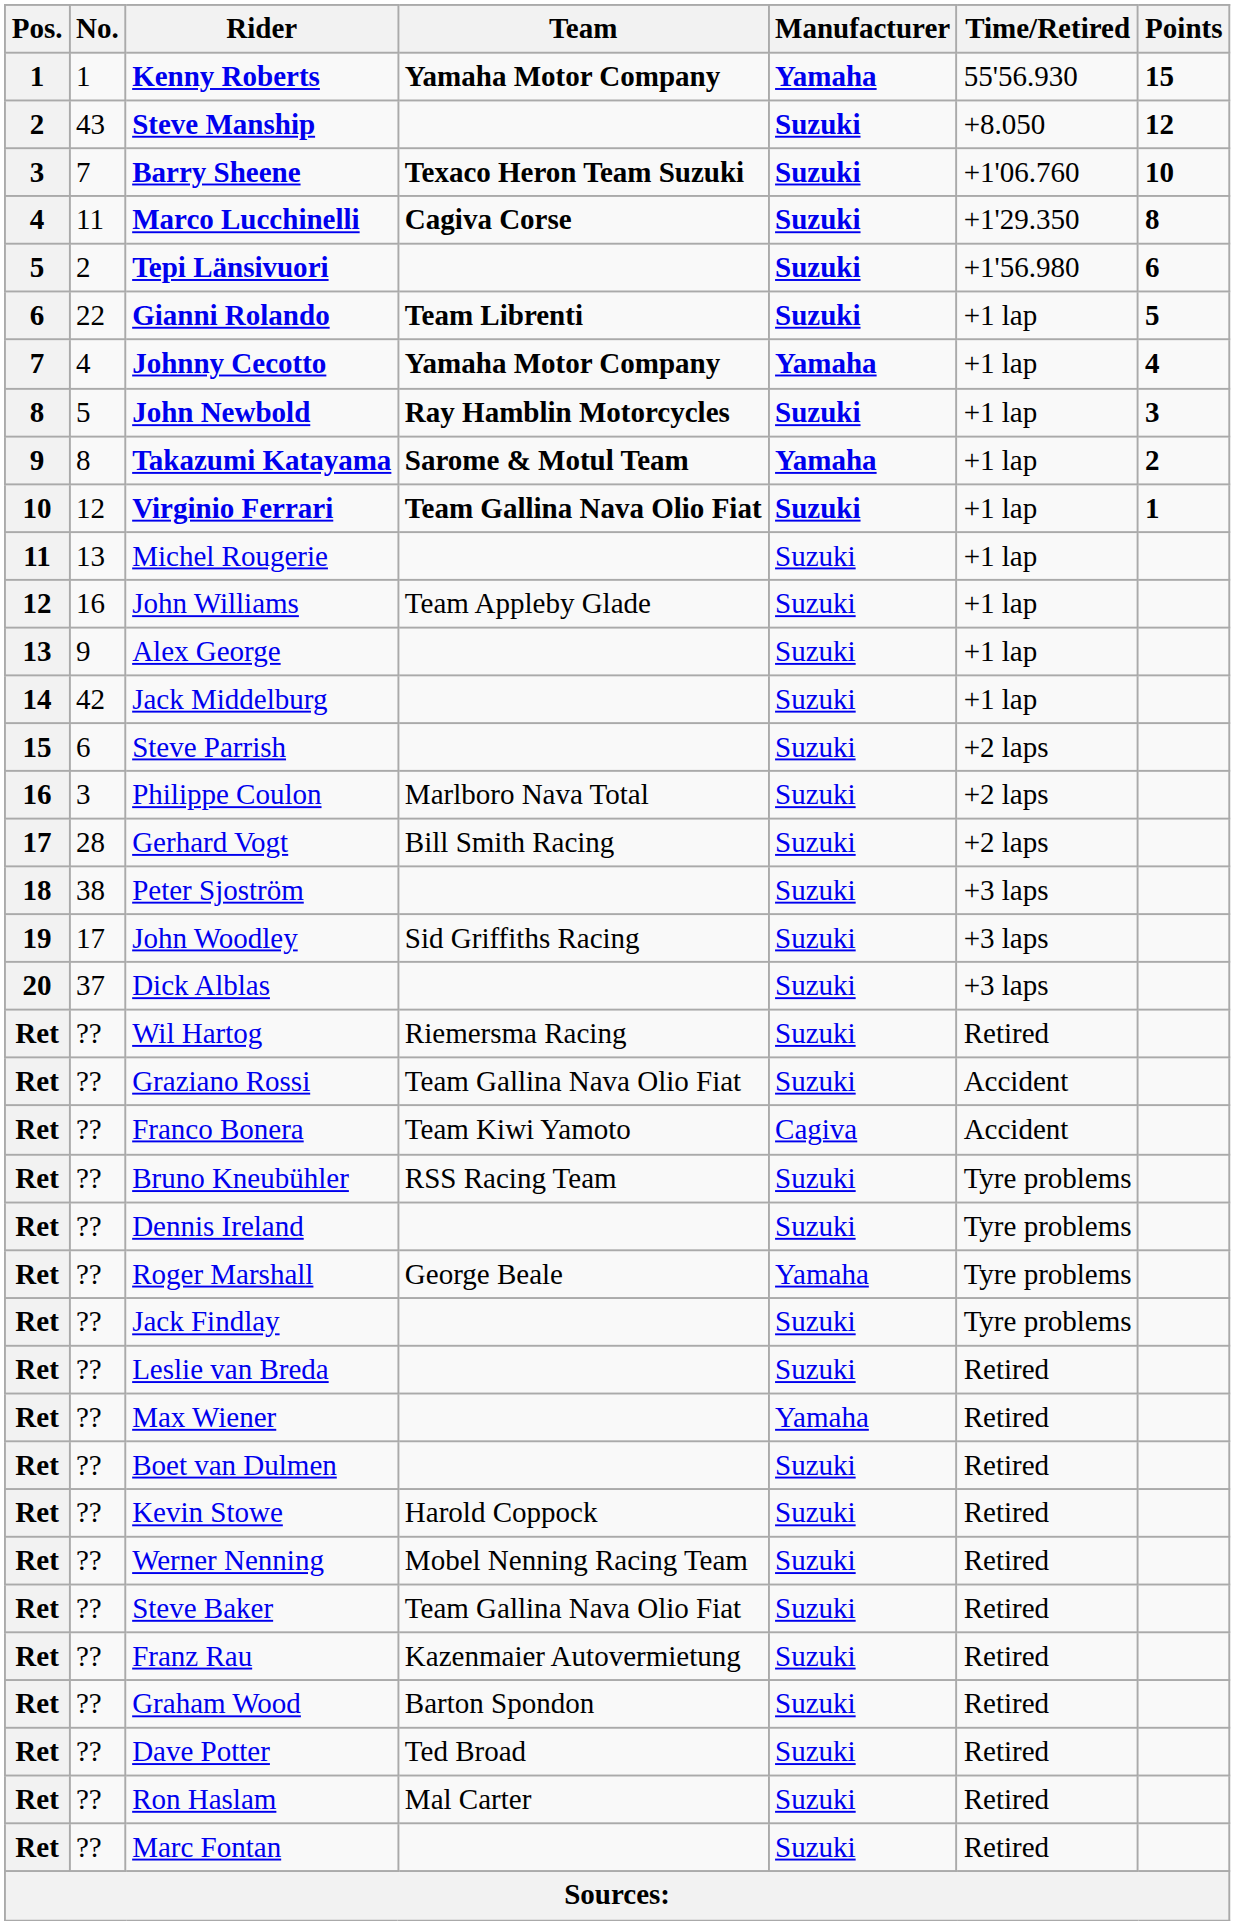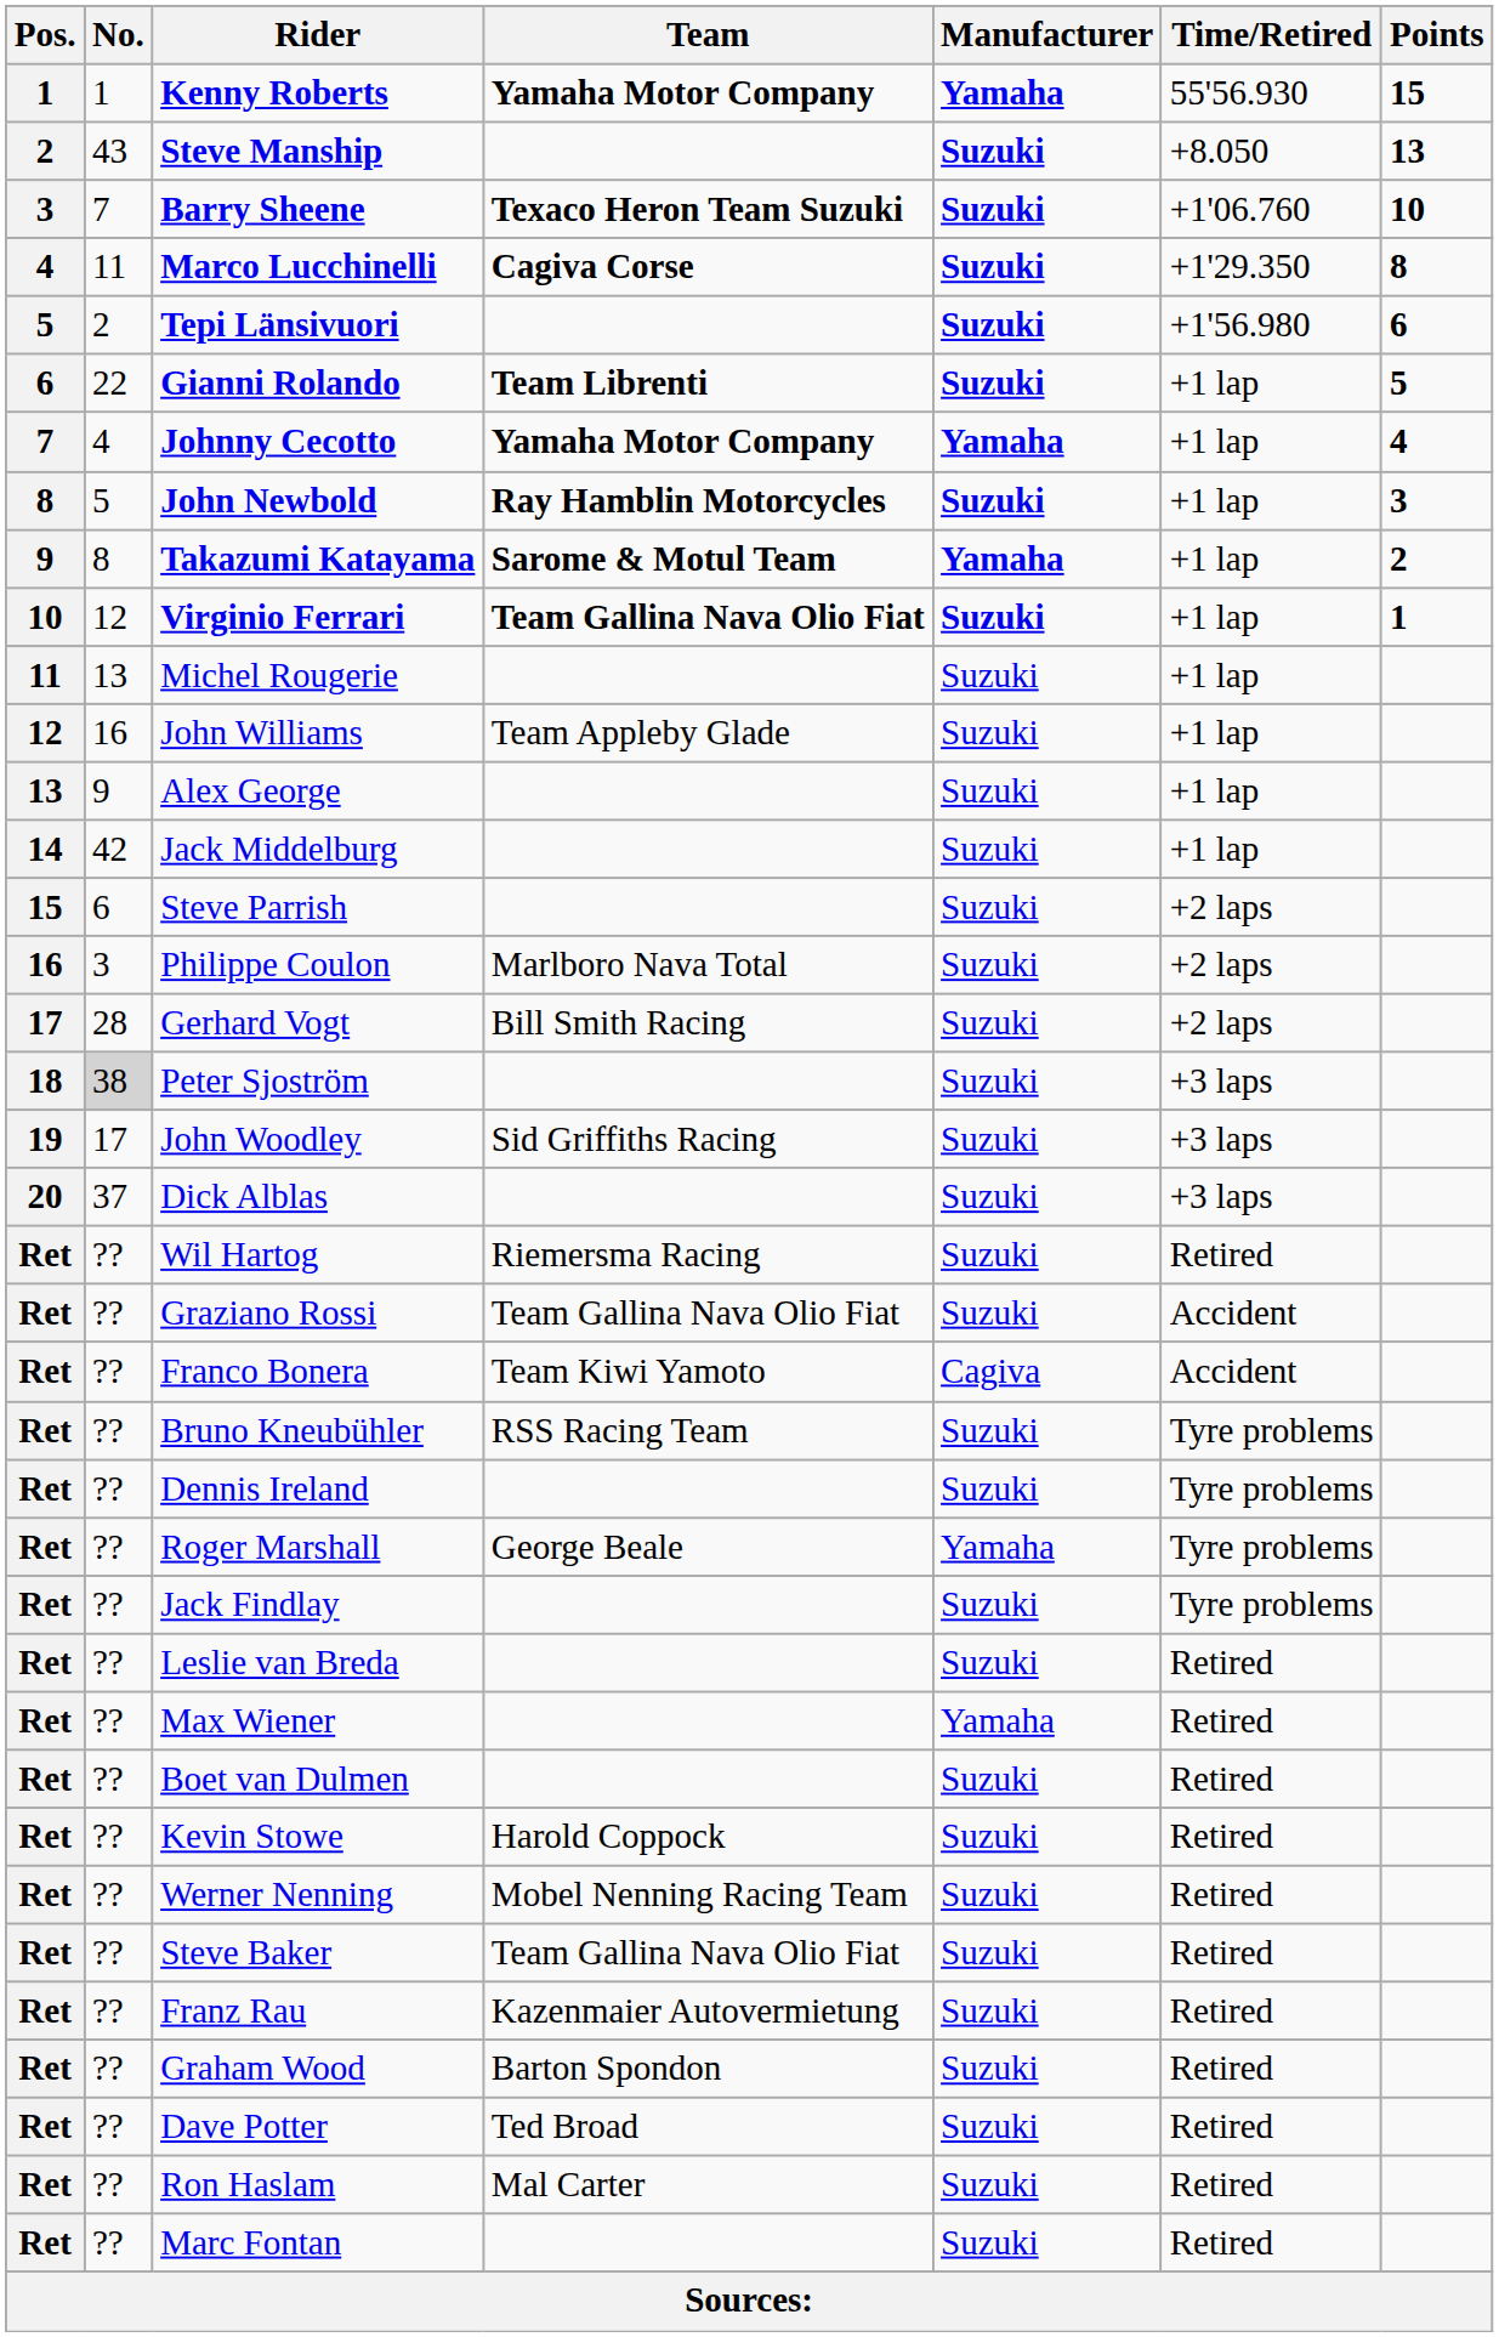Steve Manship | Points: 12 -> 13
Peter Sjoström | No.: no background -> lightgrey background
